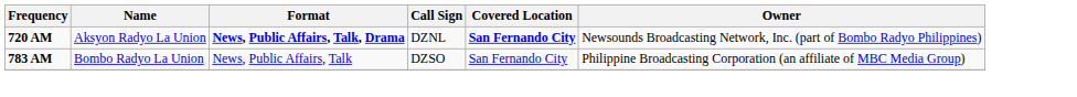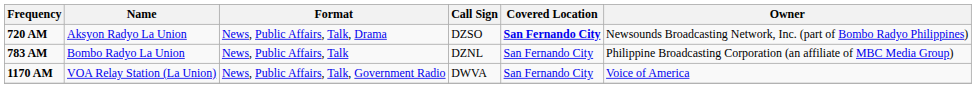720 AM | Format: bold -> normal
720 AM | Call Sign: DZNL -> DZSO
783 AM | Call Sign: DZSO -> DZNL
+ row: 1170 AM | VOA Relay Station (La Union) | News, Public Affairs, Talk, Government Radio | DWVA | San Fernando City | Voice of America
